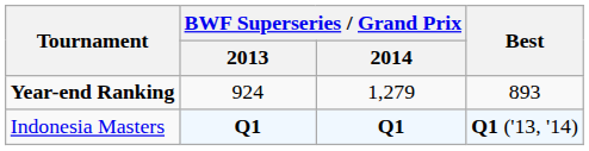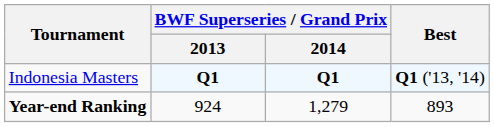rows swapped: Indonesia Masters <-> Year-end Ranking
